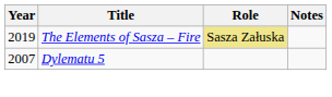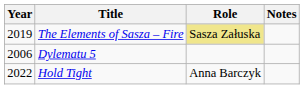Dylematu 5 | Year: 2007 -> 2006
+ row: 2022 | Hold Tight | Anna Barczyk
